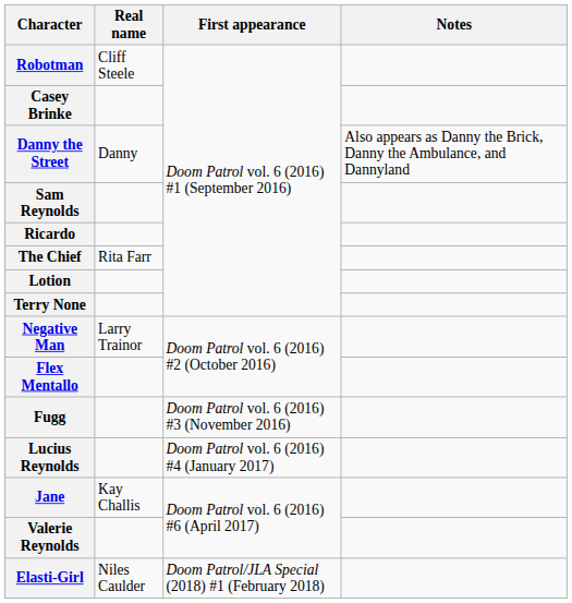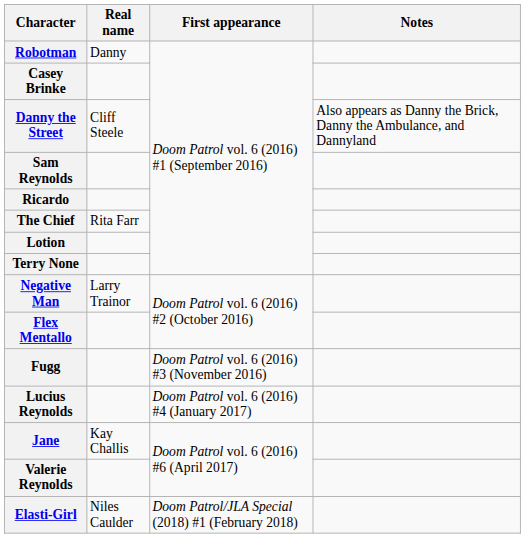Robotman | Real name: Cliff Steele -> Danny
Danny the Street | Real name: Danny -> Cliff Steele
